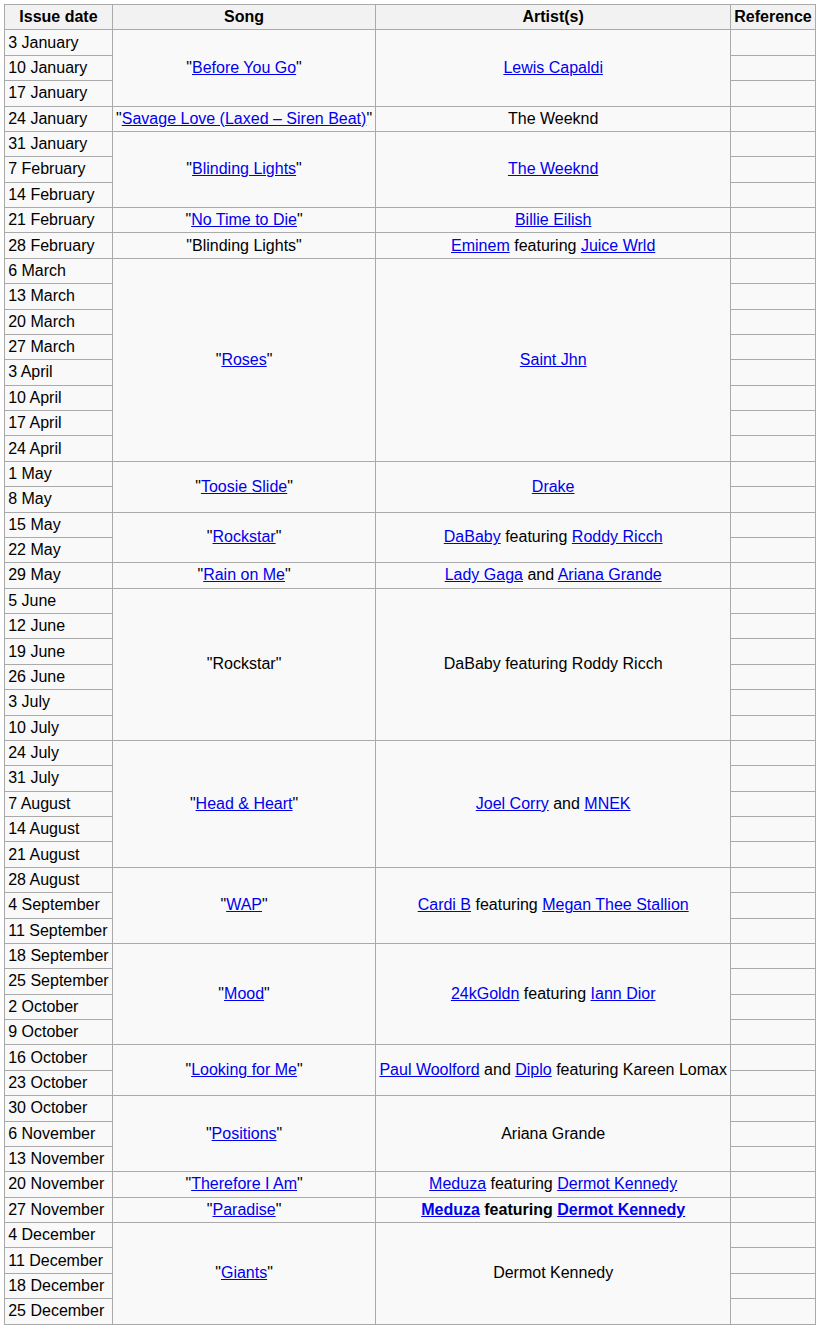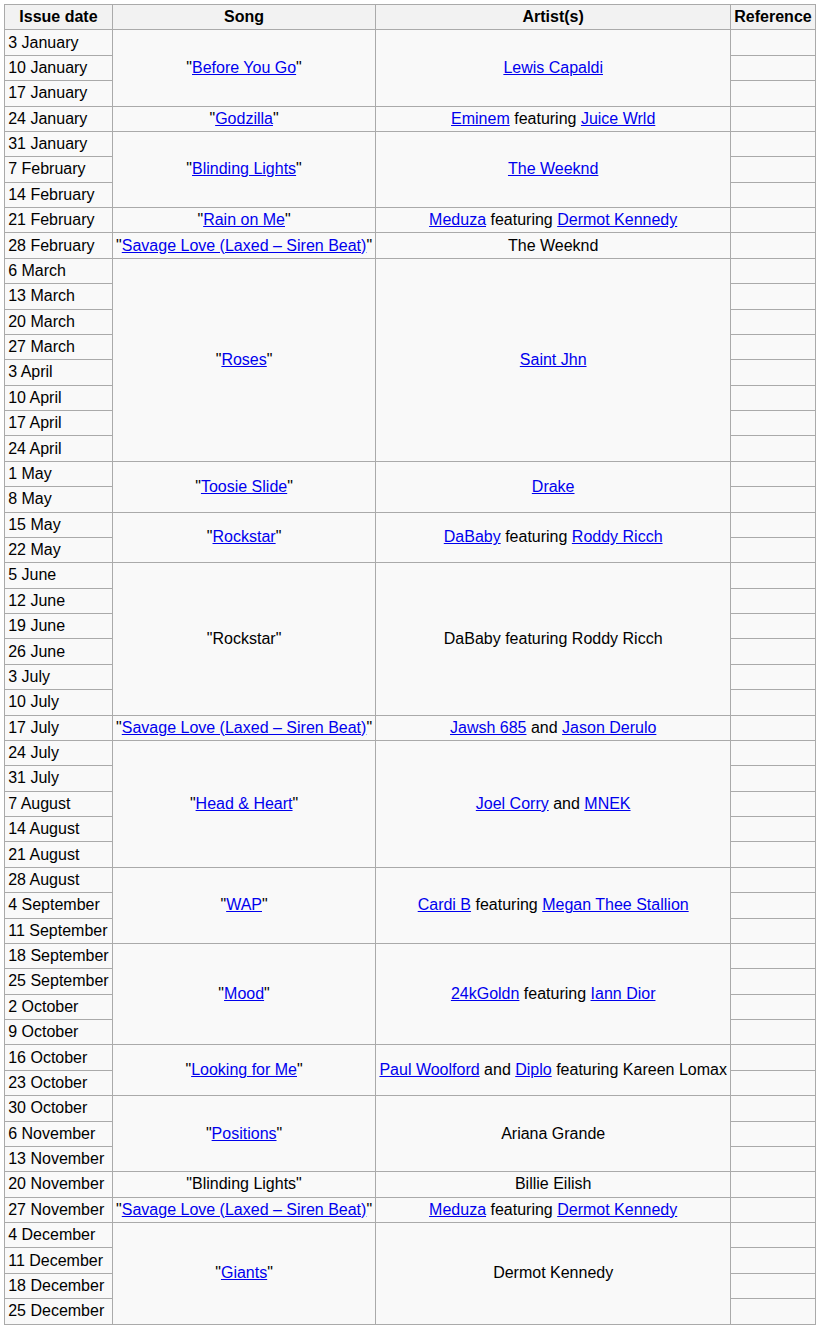24 January | Song: "Savage Love (Laxed – Siren Beat)" -> "Godzilla"
24 January | Artist(s): The Weeknd -> Eminem featuring Juice Wrld
21 February | Song: "No Time to Die" -> "Rain on Me"
21 February | Artist(s): Billie Eilish -> Meduza featuring Dermot Kennedy
28 February | Song: "Blinding Lights" -> "Savage Love (Laxed – Siren Beat)"
28 February | Artist(s): Eminem featuring Juice Wrld -> The Weeknd
- row: 29 May | "Rain on Me" | Lady Gaga and Ariana Grande
+ row: 17 July | "Savage Love (Laxed – Siren Beat)" | Jawsh 685 and Jason Derulo
20 November | Song: "Therefore I Am" -> "Blinding Lights"
20 November | Artist(s): Meduza featuring Dermot Kennedy -> Billie Eilish
27 November | Song: "Paradise" -> "Savage Love (Laxed – Siren Beat)"
27 November | Artist(s): bold -> normal
